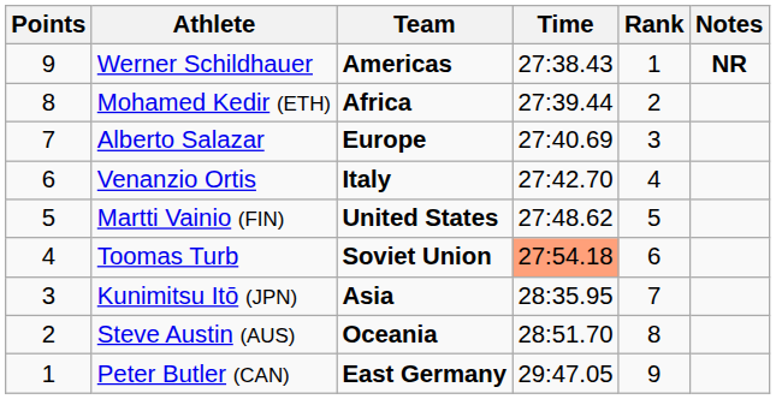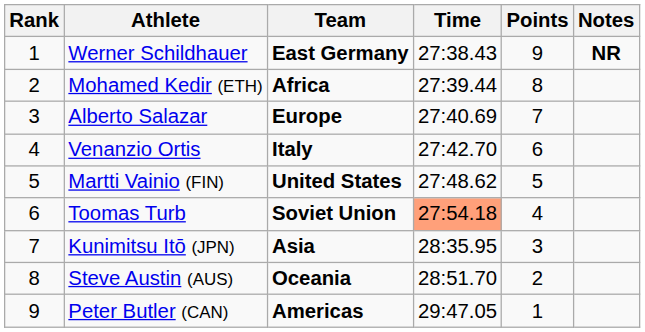columns swapped: Rank <-> Points
Werner Schildhauer | Team: Americas -> East Germany
Peter Butler (CAN) | Team: East Germany -> Americas
